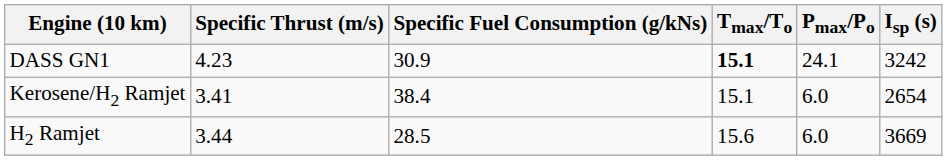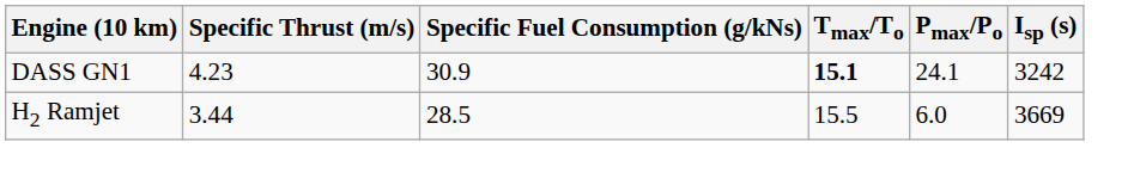- row: Kerosene/H2 Ramjet | 3.41 | 38.4 | 15.1 | 6.0 | 2654
H2 Ramjet | Tmax/To: 15.6 -> 15.5
